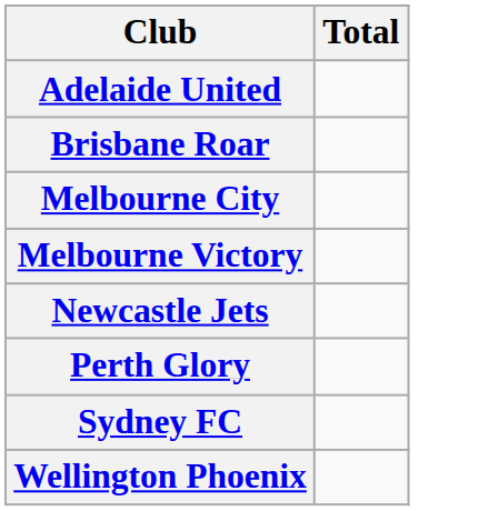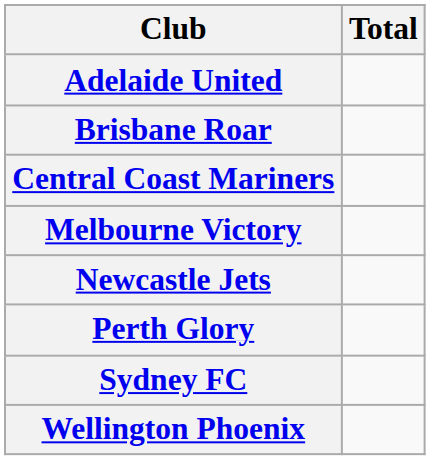+ row: Central Coast Mariners
- row: Melbourne City
